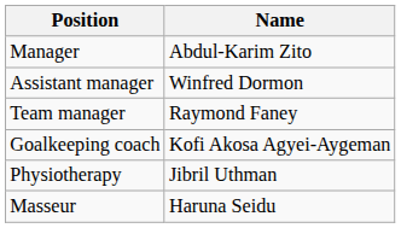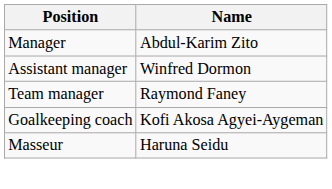- row: Physiotherapy | Jibril Uthman
